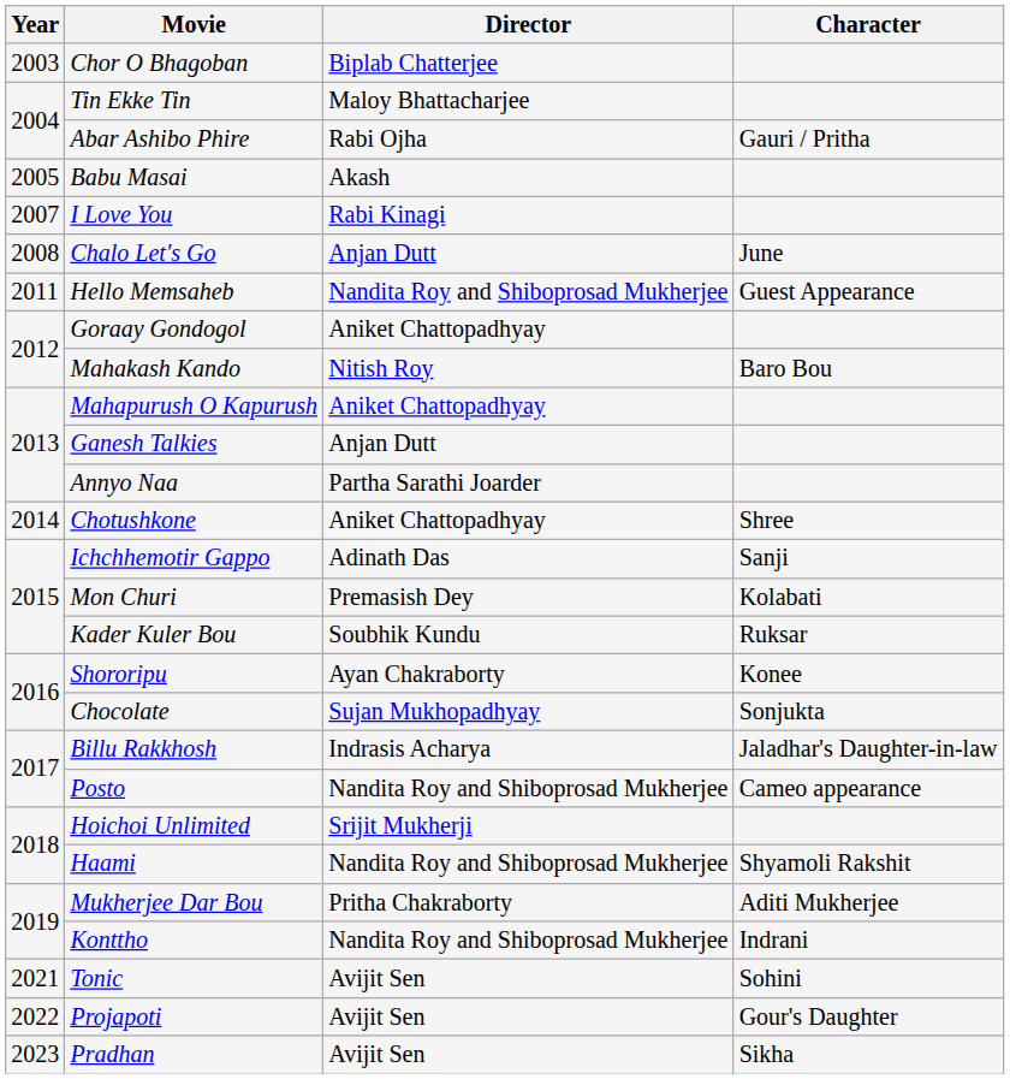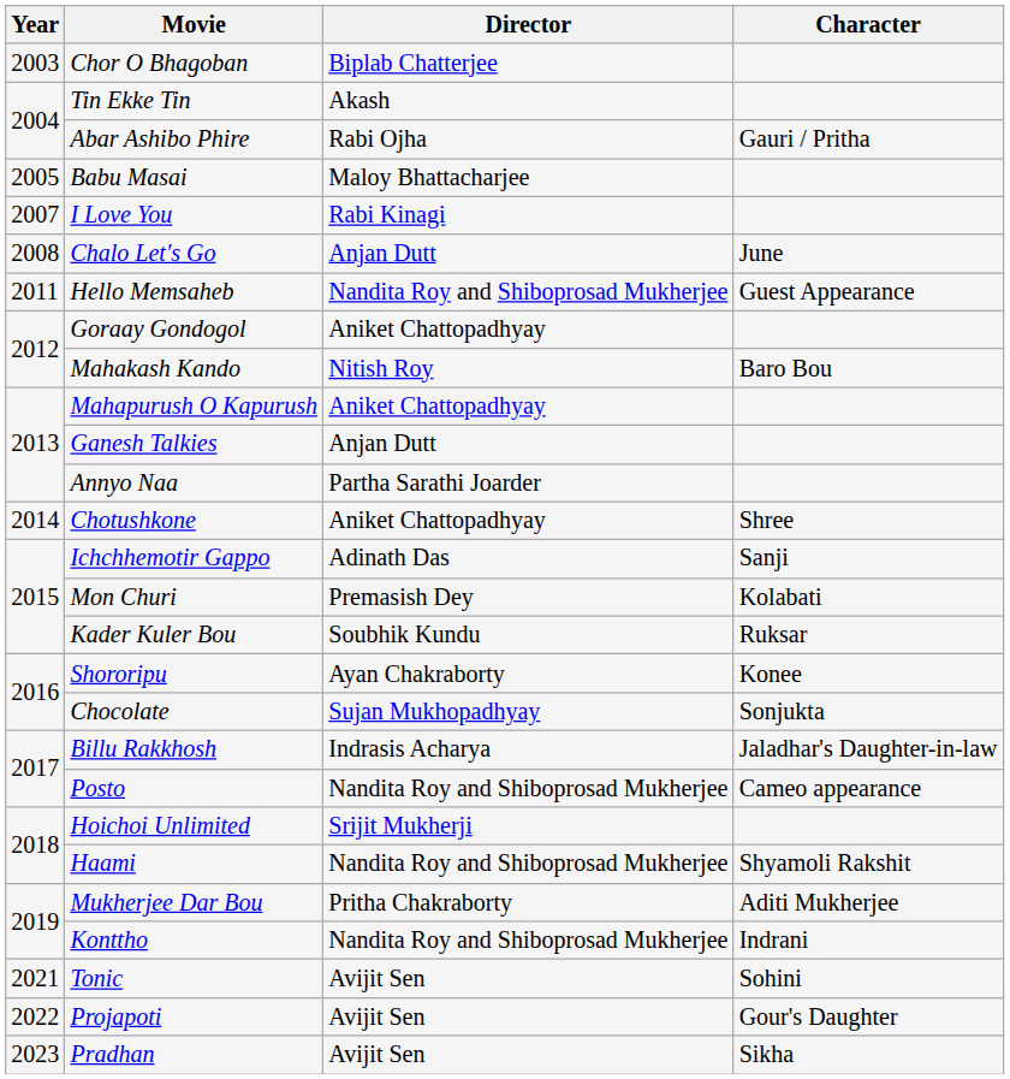Tin Ekke Tin | Director: Maloy Bhattacharjee -> Akash
Babu Masai | Director: Akash -> Maloy Bhattacharjee
